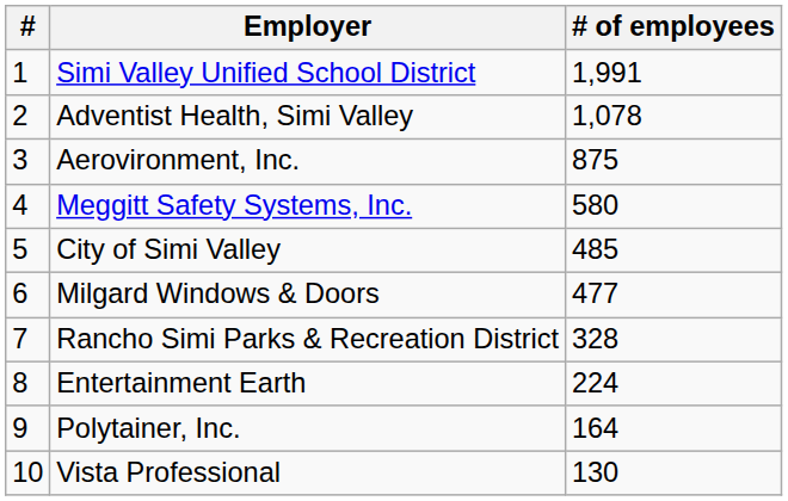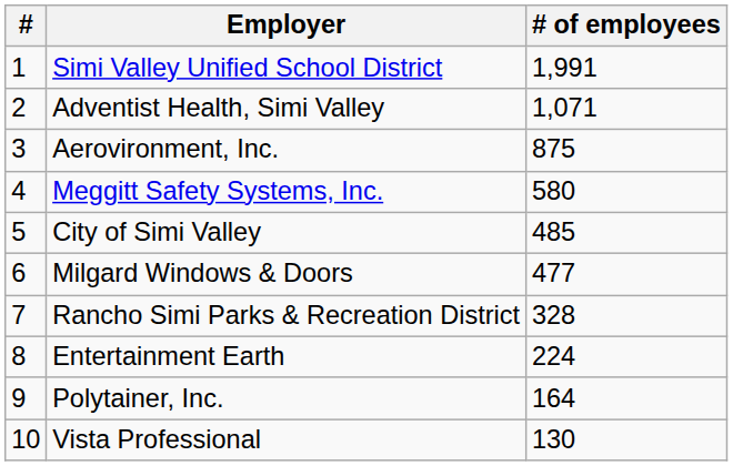Adventist Health, Simi Valley | # of employees: 1,078 -> 1,071
